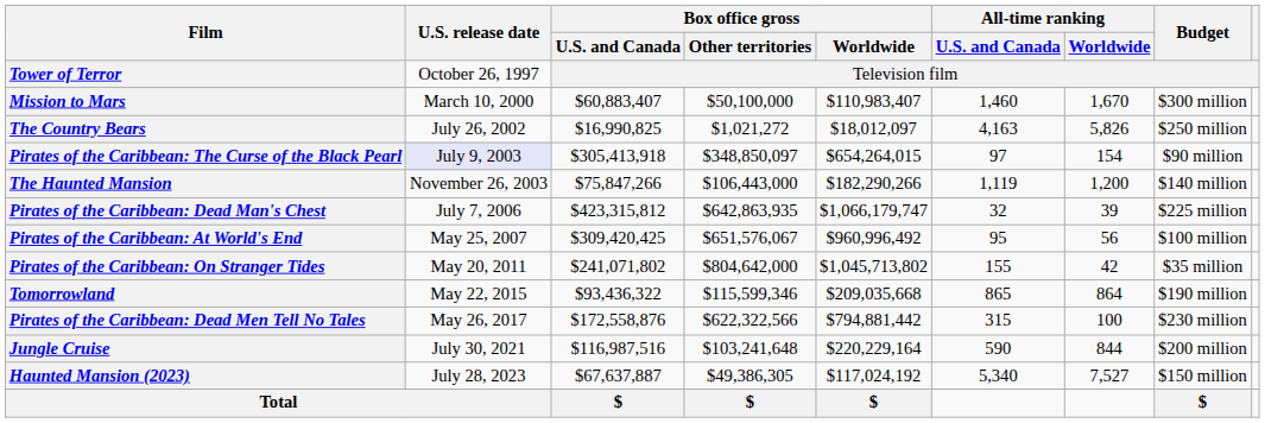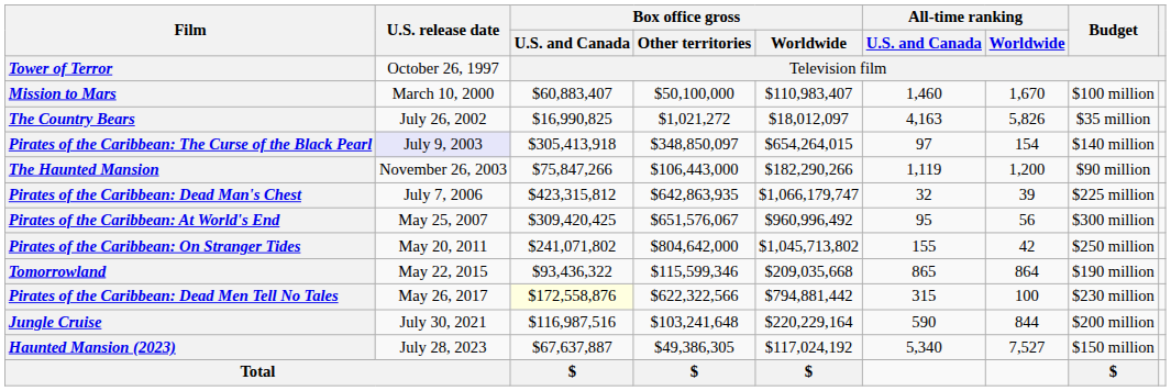Mission to Mars | Budget: $300 million -> $100 million
The Country Bears | Budget: $250 million -> $35 million
Pirates of the Caribbean: The Curse of the Black Pearl | Budget: $90 million -> $140 million
The Haunted Mansion | Budget: $140 million -> $90 million
Pirates of the Caribbean: At World's End | Budget: $100 million -> $300 million
Pirates of the Caribbean: On Stranger Tides | Budget: $35 million -> $250 million
Pirates of the Caribbean: Dead Men Tell No Tales | Box office gross / U.S. and Canada: no background -> lightyellow background
